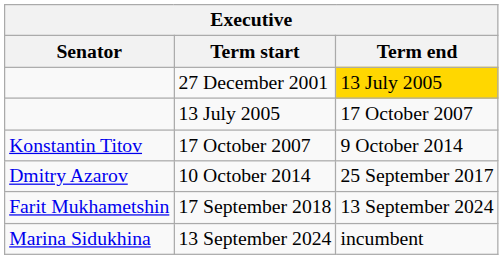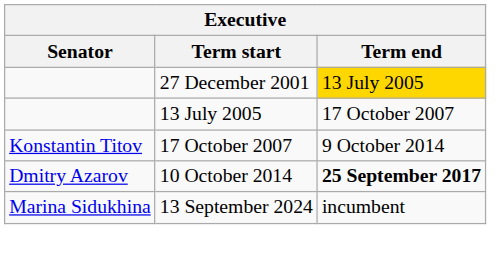10 October 2014 | Term end: normal -> bold
- row: Farit Mukhametshin | 17 September 2018 | 13 September 2024
